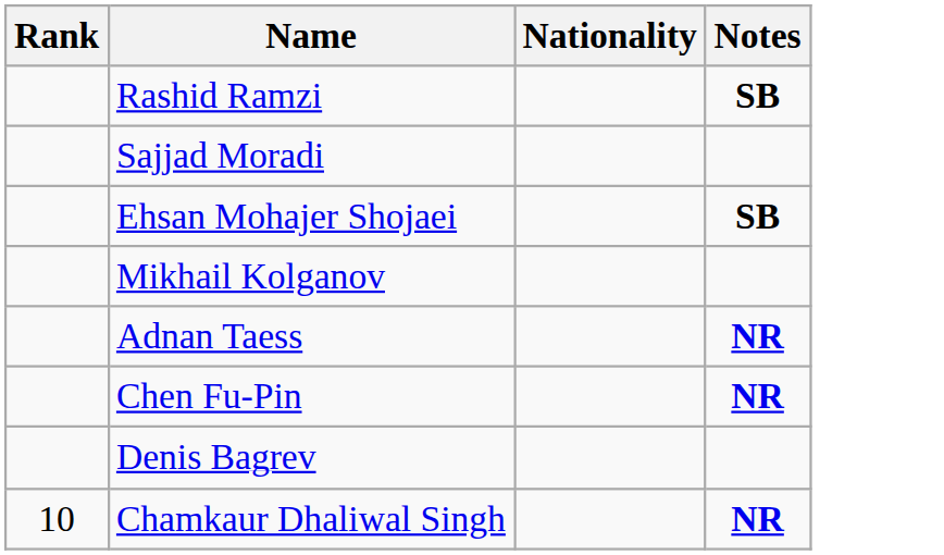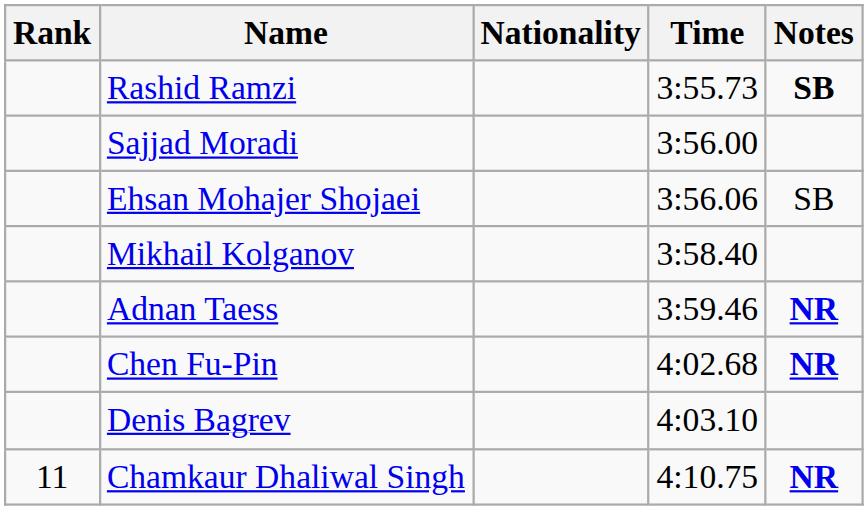+ column: Time | 3:55.73 | 3:56.00 | 3:56.06 | 3:58.40 | 3:59.46 | 4:02.68 | 4:03.10 | 4:10.75
Ehsan Mohajer Shojaei | Notes: bold -> normal
Chamkaur Dhaliwal Singh | Rank: 10 -> 11
